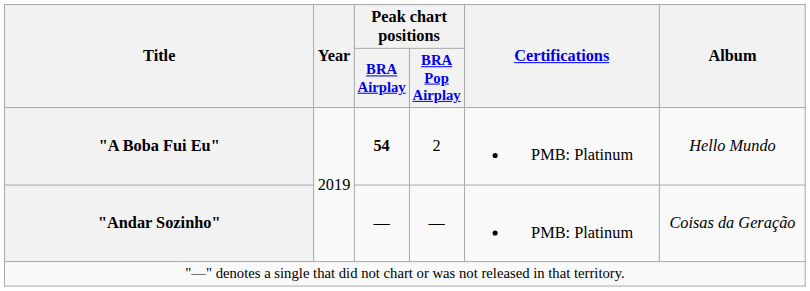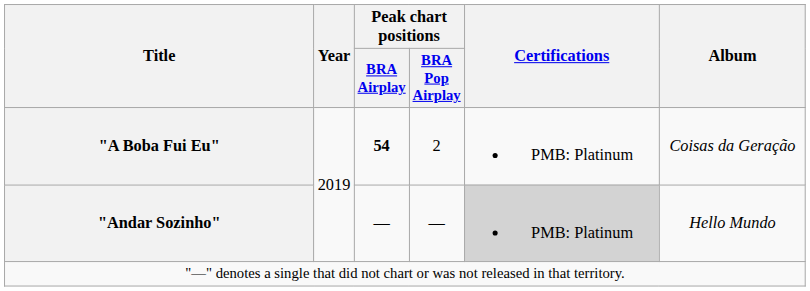"A Boba Fui Eu" | Album: Hello Mundo -> Coisas da Geração
"Andar Sozinho" | Certifications: no background -> lightgrey background
"Andar Sozinho" | Album: Coisas da Geração -> Hello Mundo
